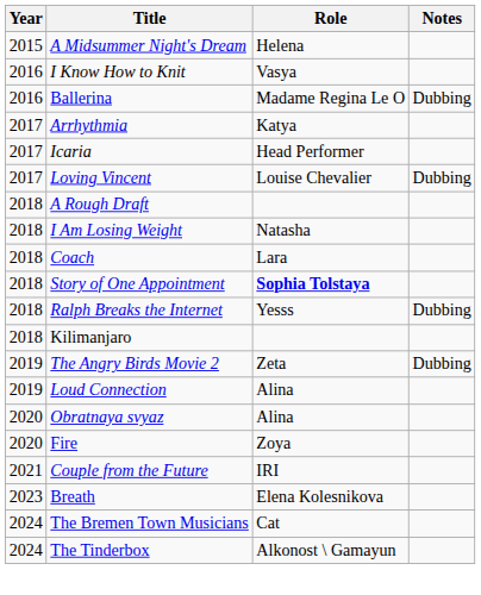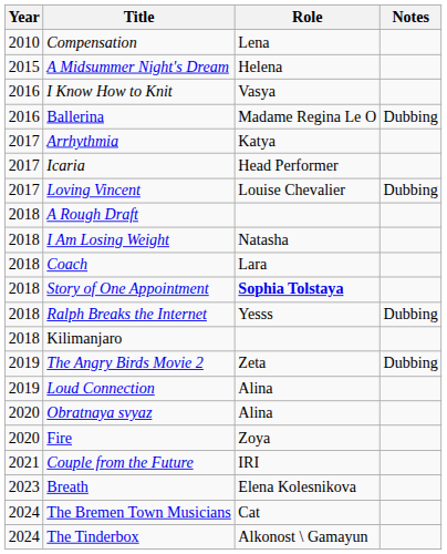+ row: 2010 | Compensation | Lena
